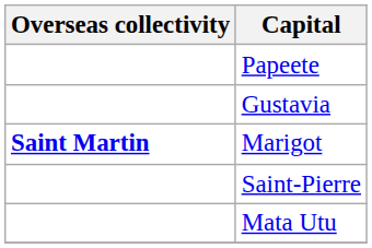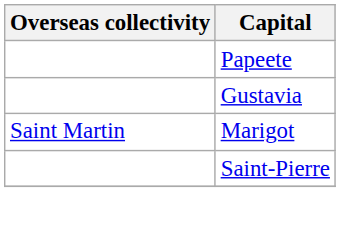Marigot | Overseas collectivity: bold -> normal
- row: Mata Utu
